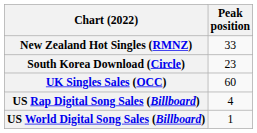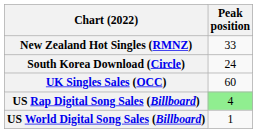South Korea Download (Circle) | Peak position: 23 -> 24
US Rap Digital Song Sales (Billboard) | Peak position: no background -> lightgreen background
